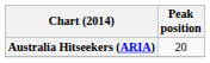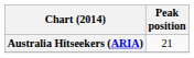Australia Hitseekers (ARIA) | Peak position: 20 -> 21
